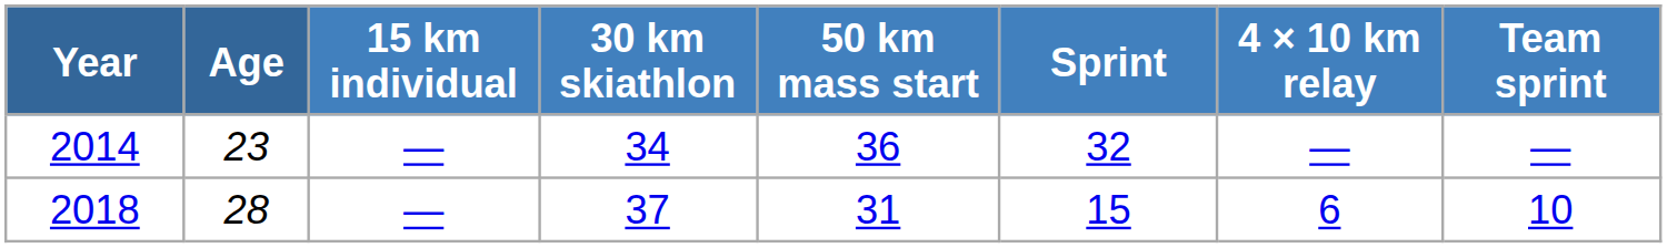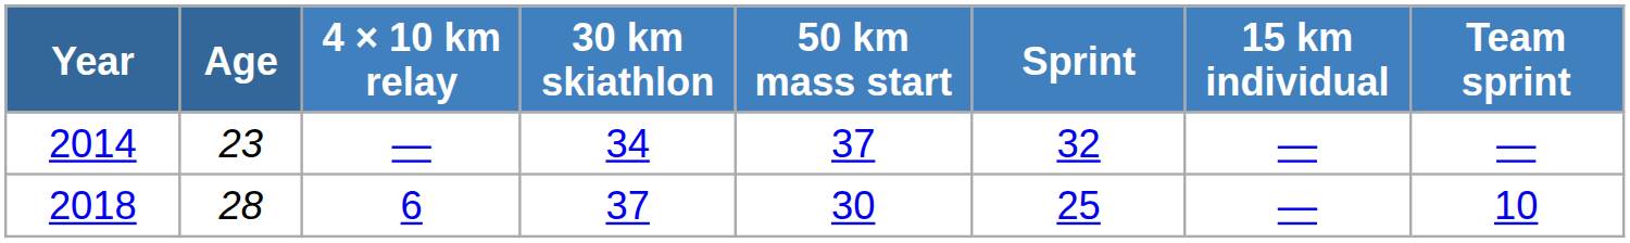columns swapped: 15 km individual <-> 4 × 10 km relay
2014 | 50 km mass start: 36 -> 37
2018 | 50 km mass start: 31 -> 30
2018 | Sprint: 15 -> 25
